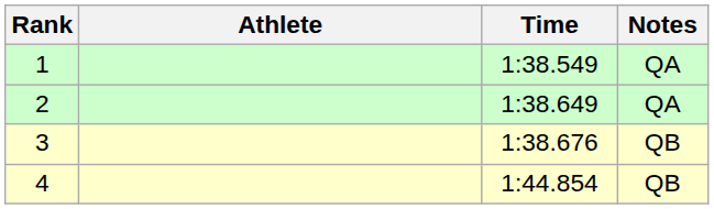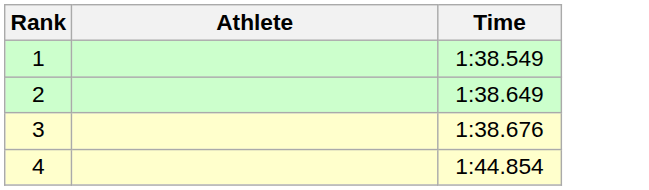- column: Notes | QA | QA | QB | QB
